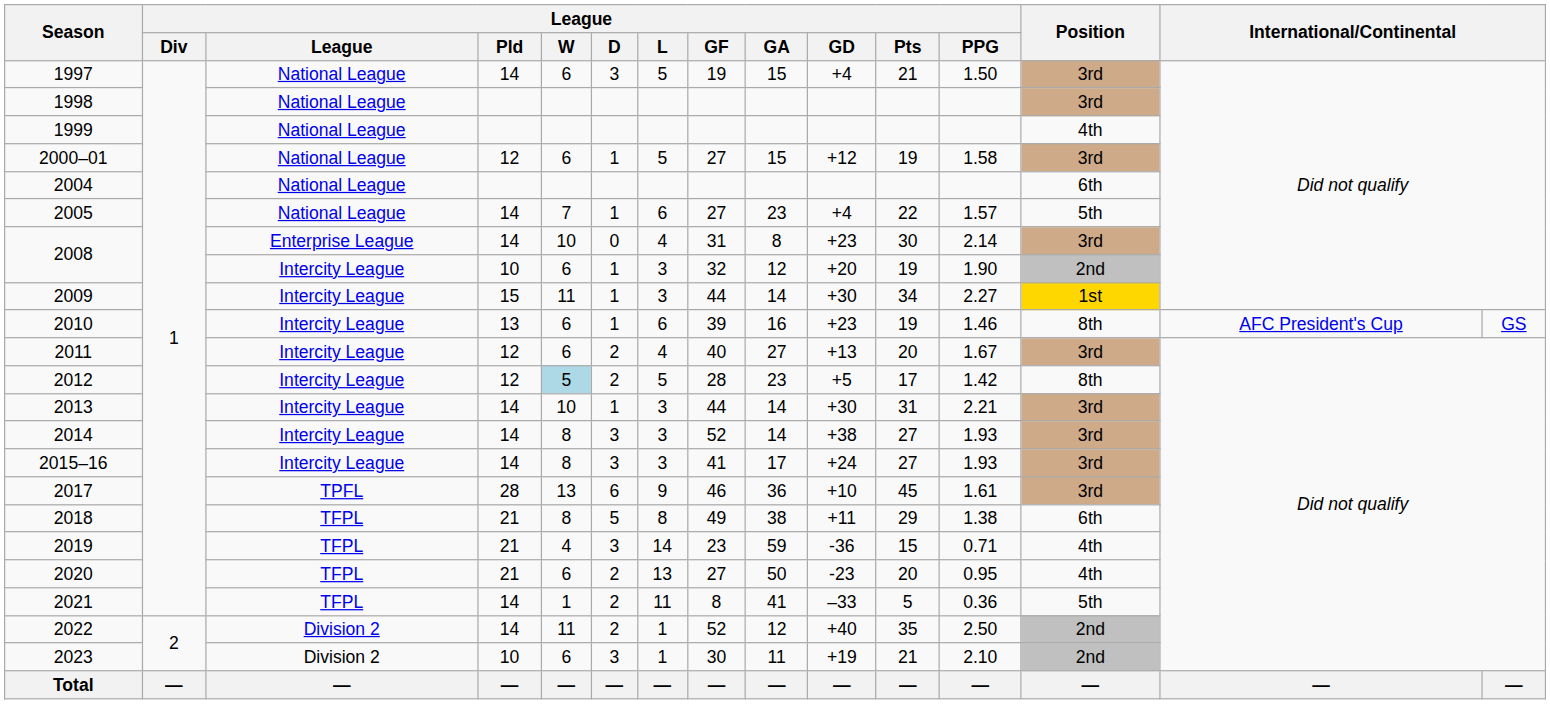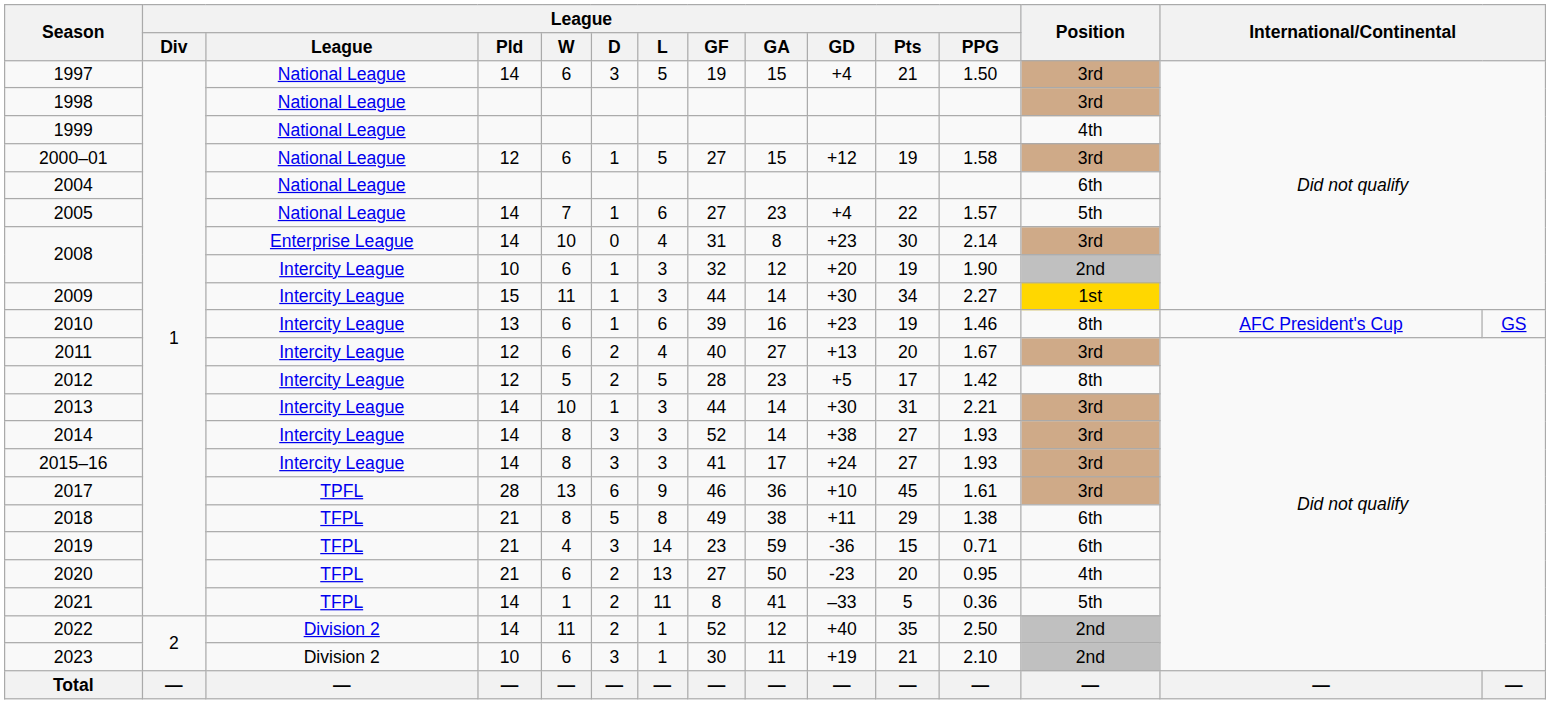2012 | League / W: lightblue background -> no background
2019 | Position: 4th -> 6th
